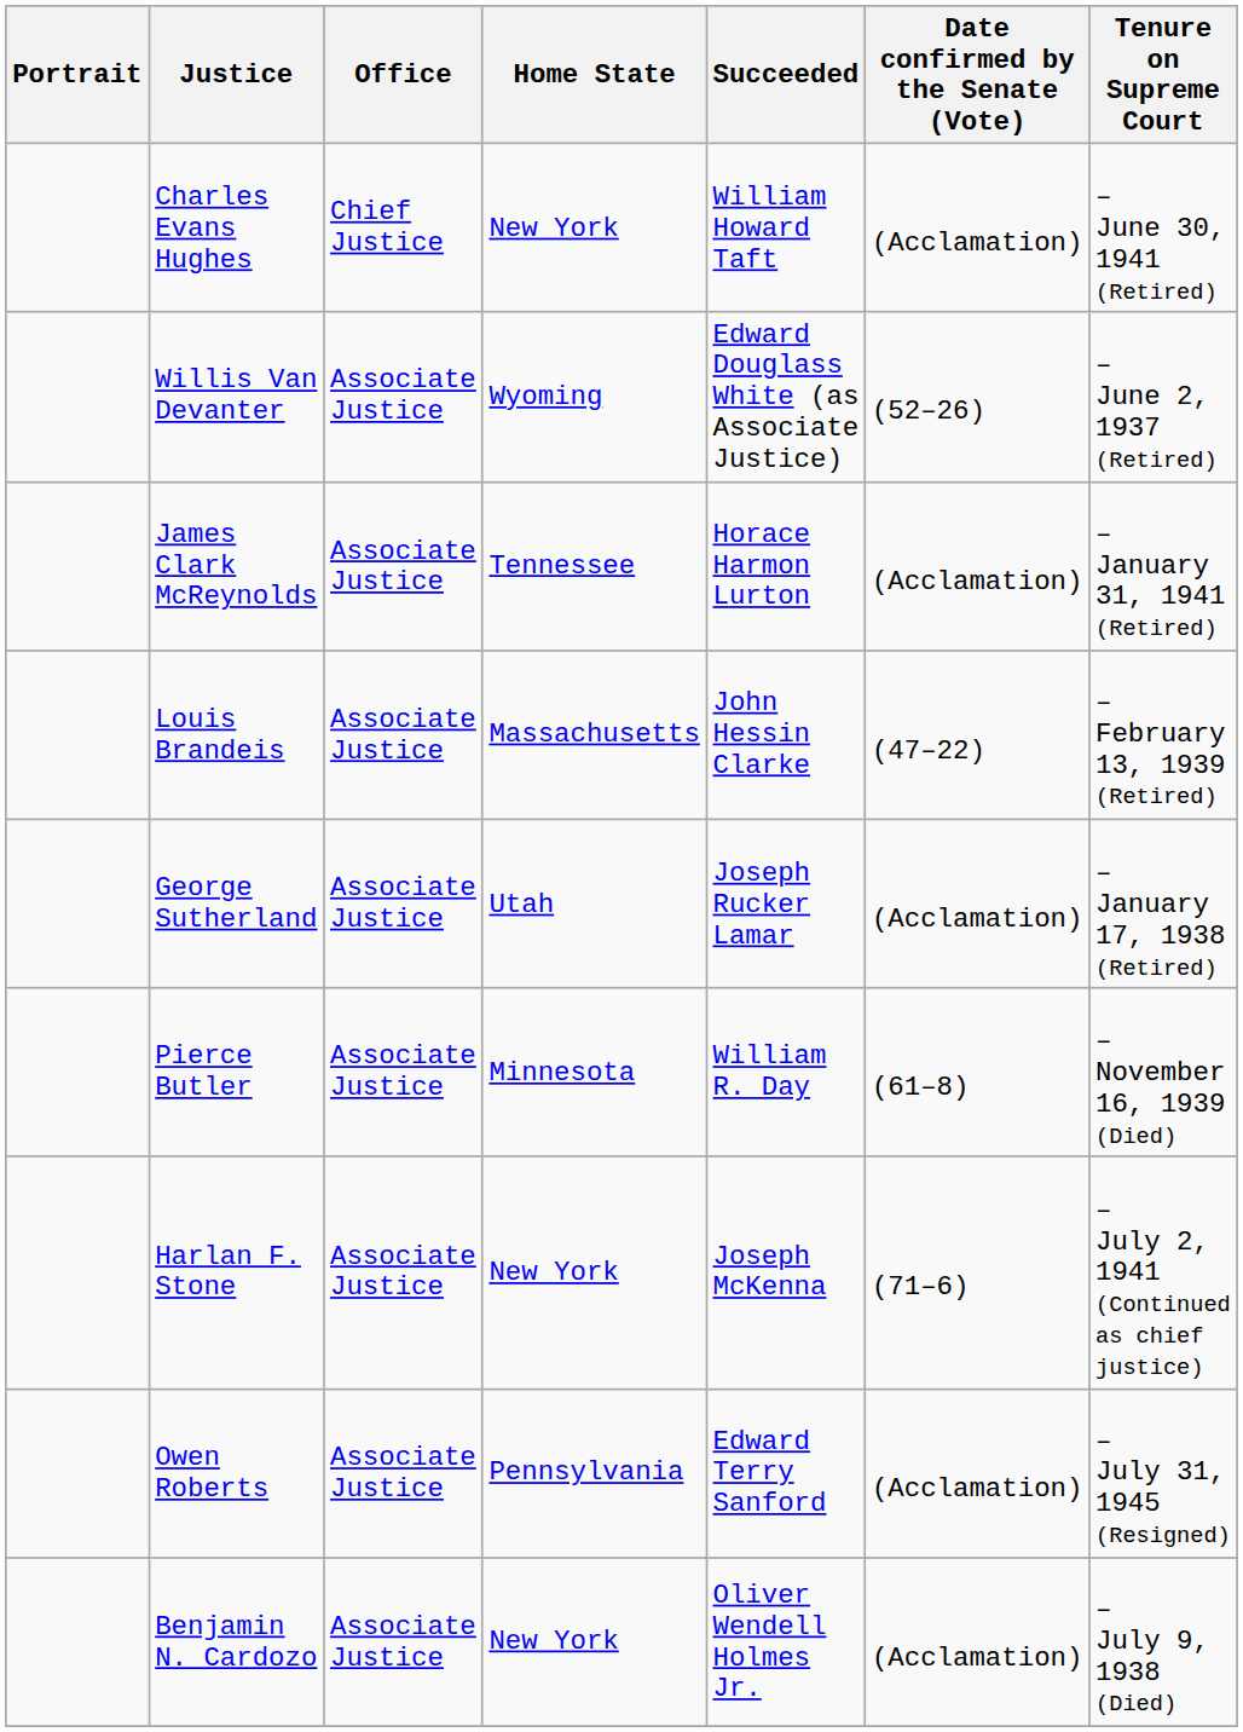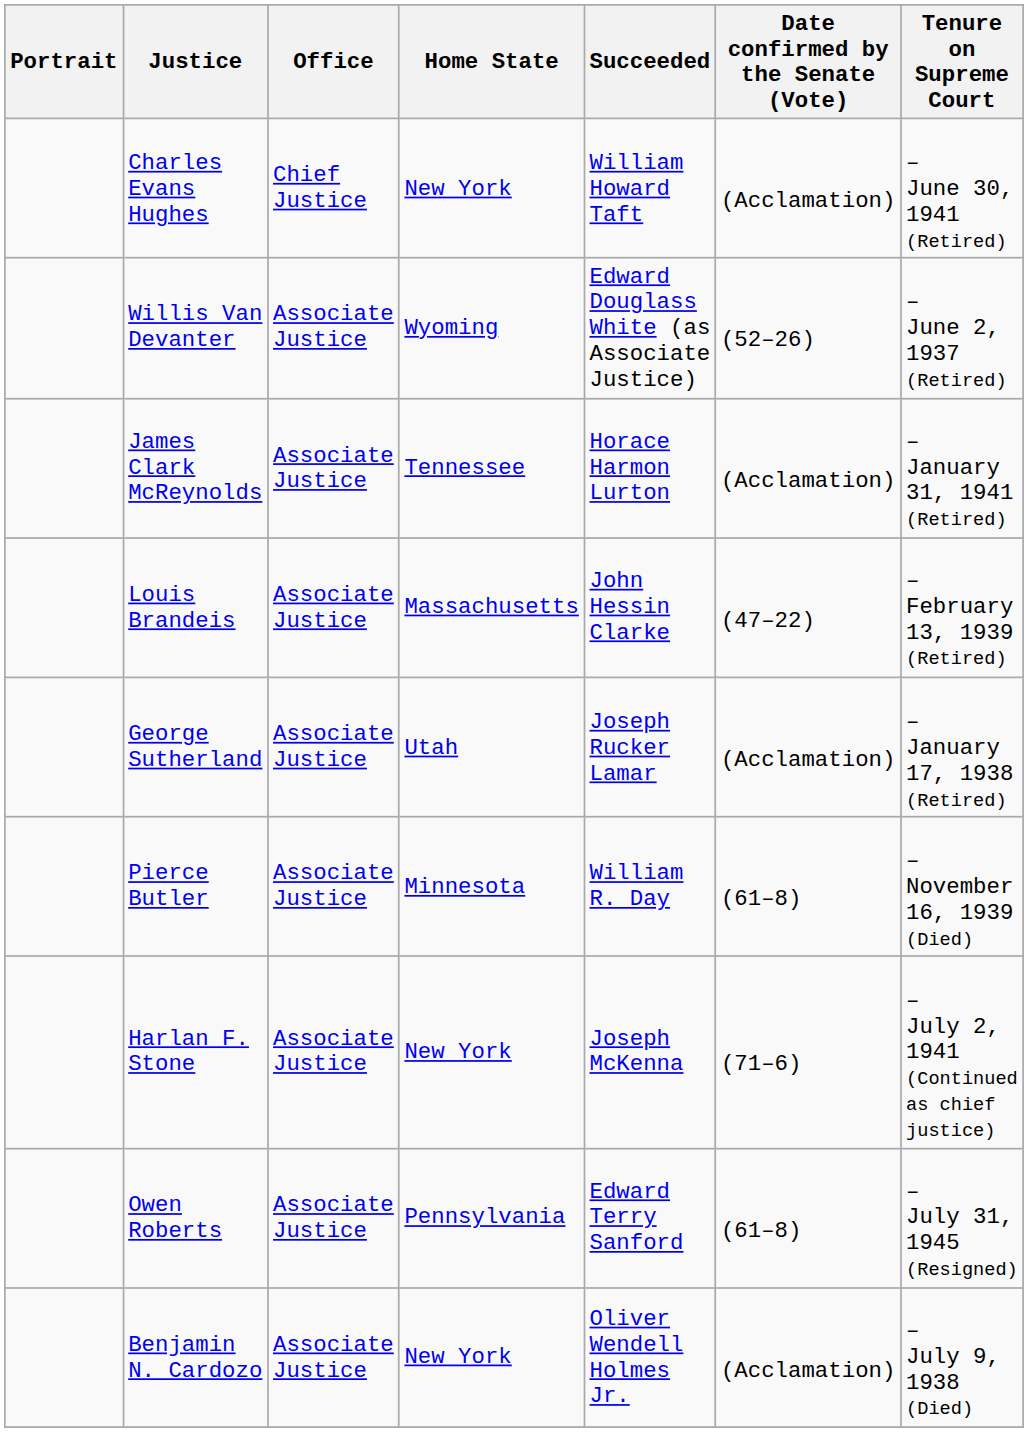Owen Roberts | Date confirmed by the Senate (Vote): (Acclamation) -> (61–8)
